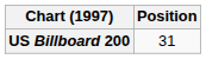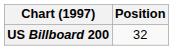US Billboard 200 | Position: 31 -> 32
